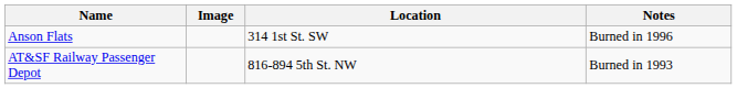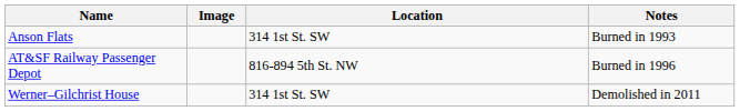Anson Flats | Notes: Burned in 1996 -> Burned in 1993
AT&SF Railway Passenger Depot | Notes: Burned in 1993 -> Burned in 1996
+ row: Werner–Gilchrist House | 314 1st St. SW | Demolished in 2011
